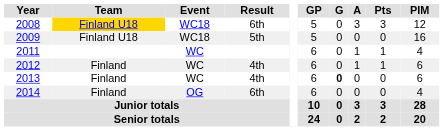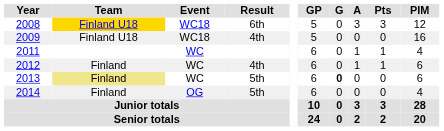2009 | Result: 5th -> 4th
2013 | Team: no background -> khaki background
2013 | Result: 4th -> 5th
2014 | Result: 6th -> 5th
